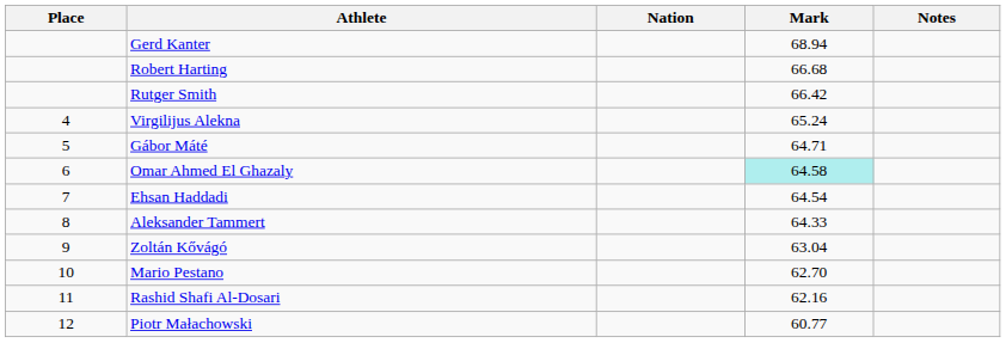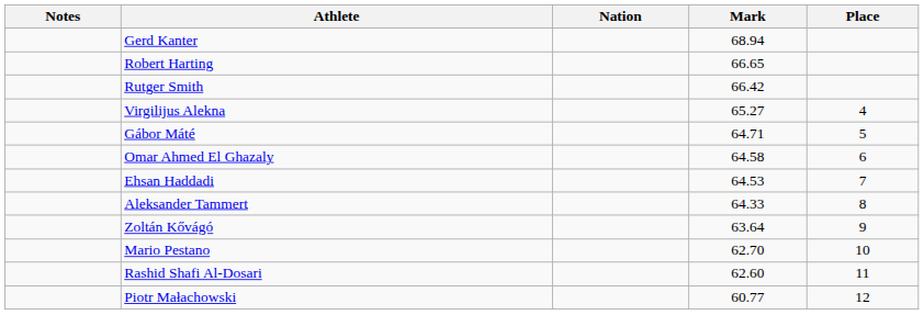columns swapped: Place <-> Notes
Robert Harting | Mark: 66.68 -> 66.65
Virgilijus Alekna | Mark: 65.24 -> 65.27
Omar Ahmed El Ghazaly | Mark: paleturquoise background -> no background
Ehsan Haddadi | Mark: 64.54 -> 64.53
Zoltán Kővágó | Mark: 63.04 -> 63.64
Rashid Shafi Al-Dosari | Mark: 62.16 -> 62.60
